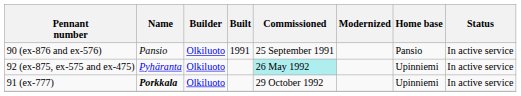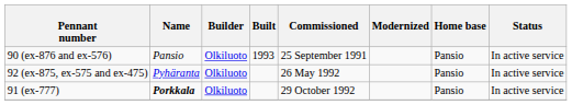90 (ex-876 and ex-576) | Built: 1991 -> 1993
92 (ex-875, ex-575 and ex-475) | Commissioned: paleturquoise background -> no background
92 (ex-875, ex-575 and ex-475) | Home base: Upinniemi -> Pansio
91 (ex-777) | Home base: Upinniemi -> Pansio
